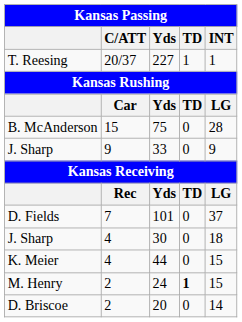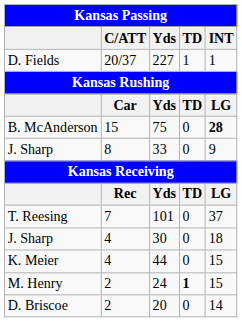227 | column 1: T. Reesing -> D. Fields
75 | INT: normal -> bold
33 | C/ATT: 9 -> 8
101 | column 1: D. Fields -> T. Reesing
